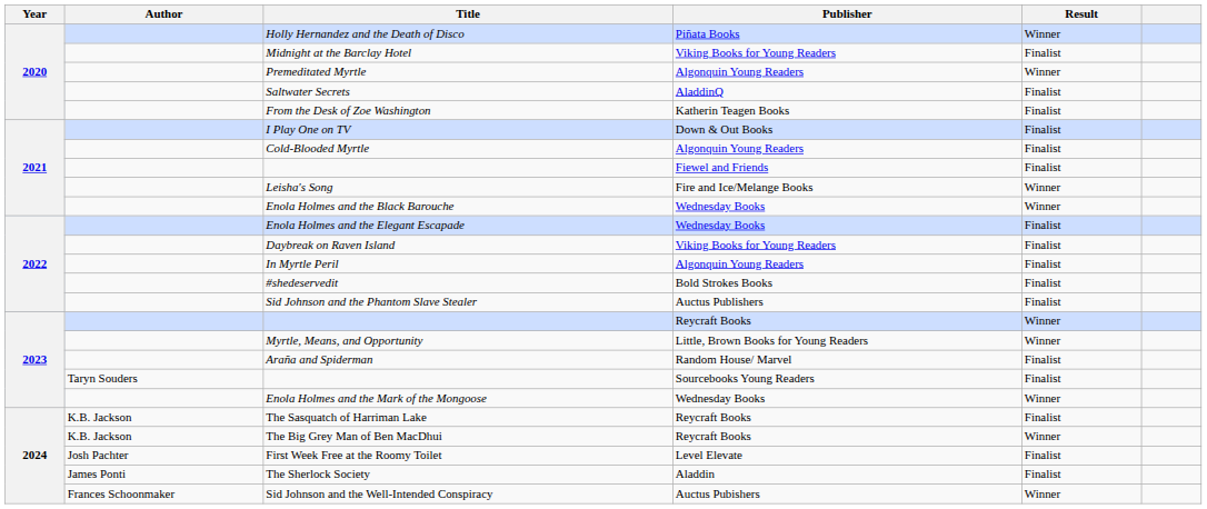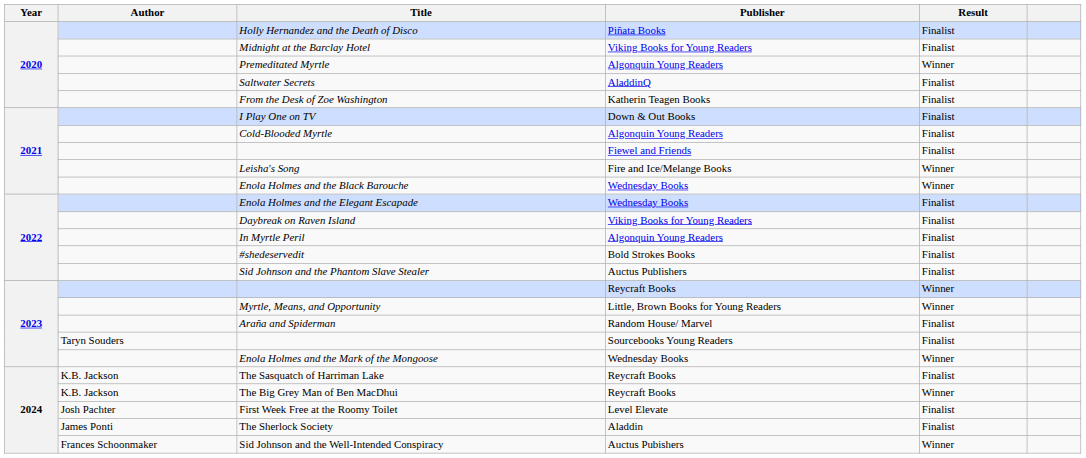Holly Hernandez and the Death of Disco | Result: Winner -> Finalist
